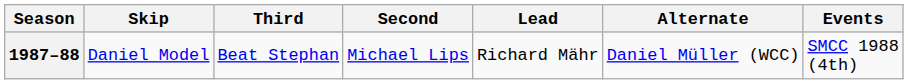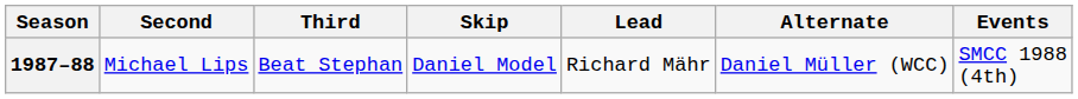columns swapped: Skip <-> Second
